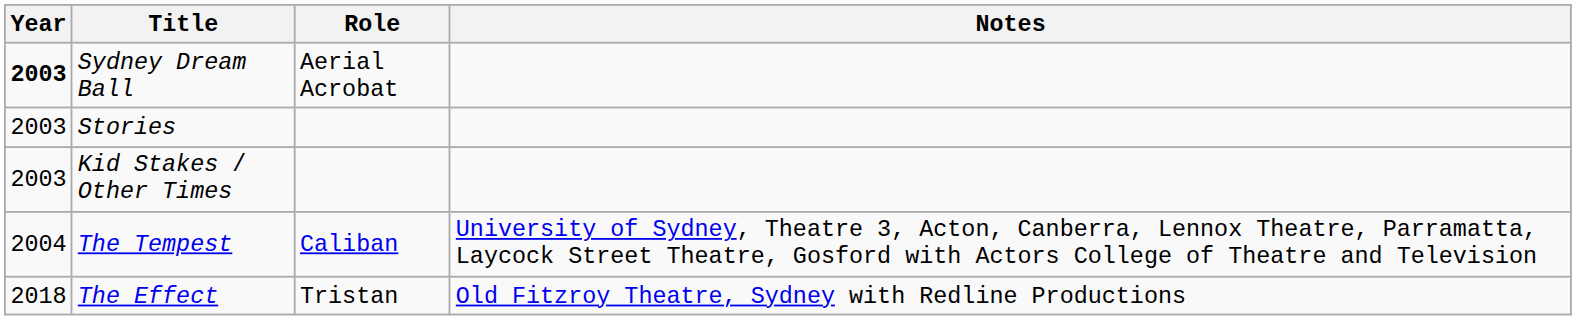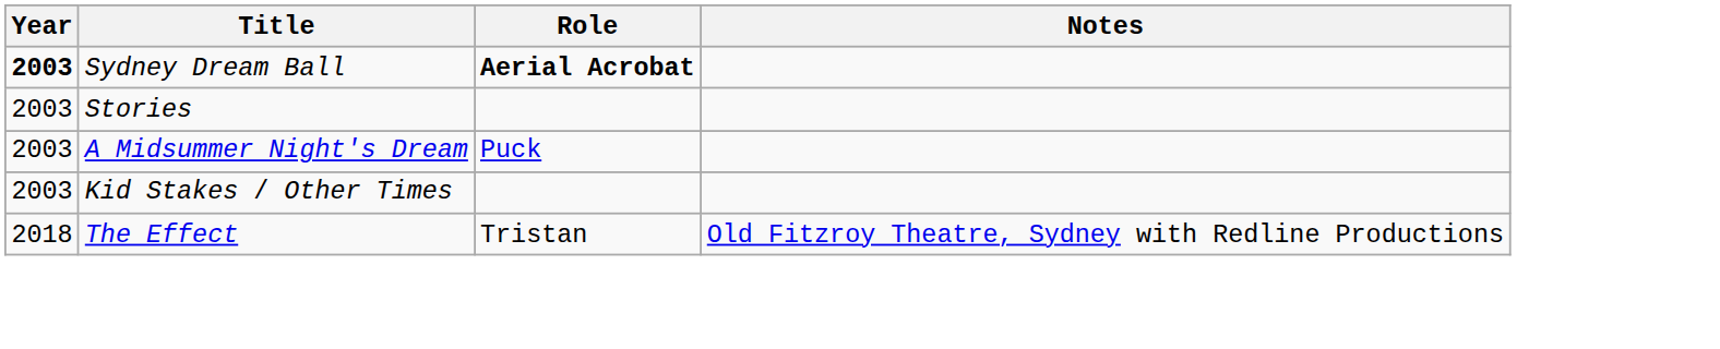Sydney Dream Ball | Role: normal -> bold
+ row: 2003 | A Midsummer Night's Dream | Puck
- row: 2004 | The Tempest | Caliban | University of Sydney, Theatre 3, Acton, Canberra, Lennox Theatre, Parramatta, Laycock Street Theatre, Gosford with Actors College of Theatre and Television
